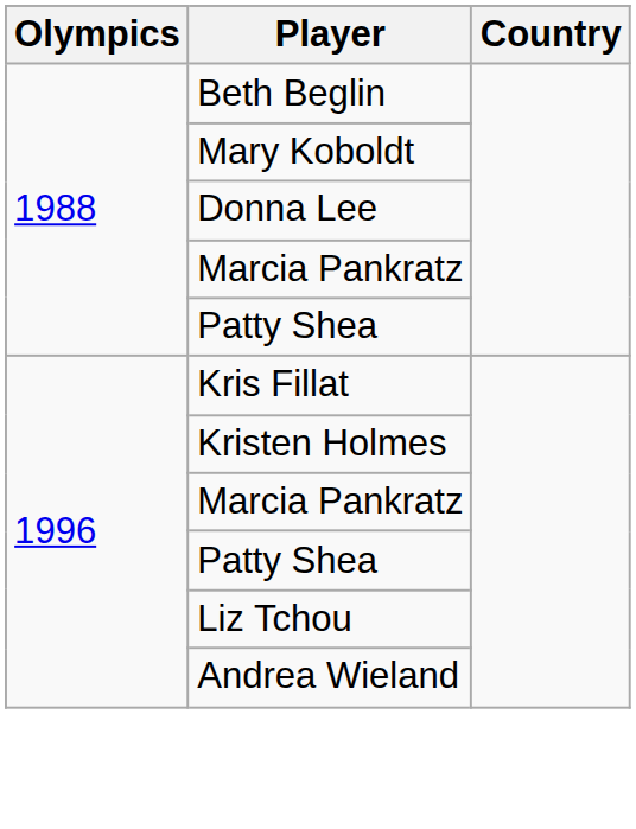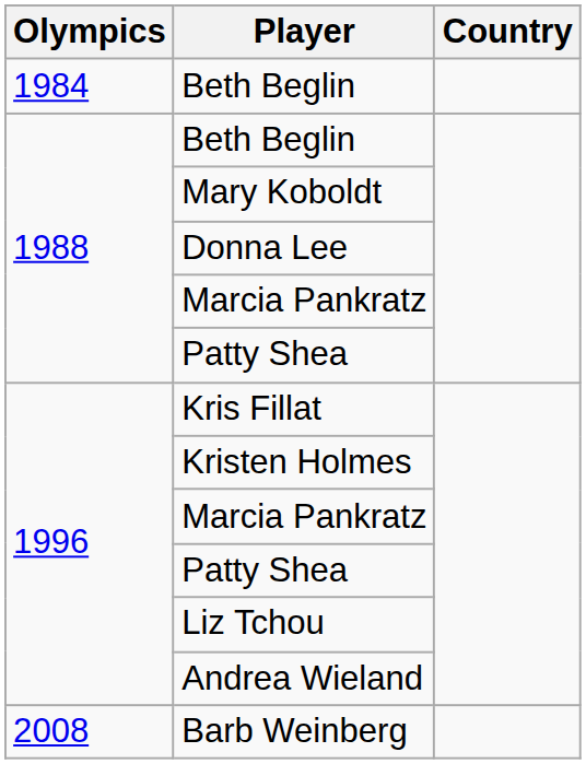+ row: 1984 | Beth Beglin
+ row: 2008 | Barb Weinberg
